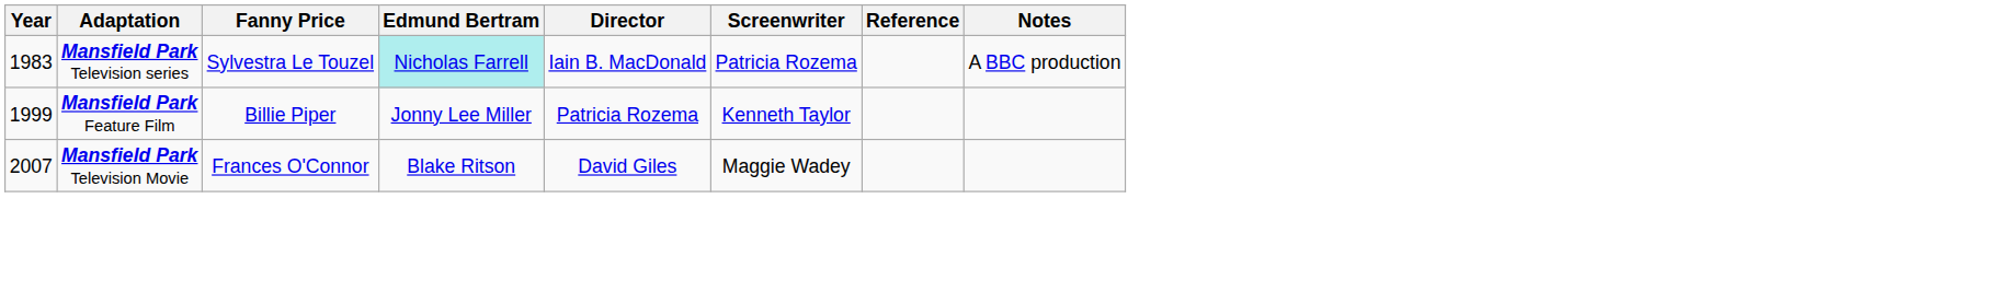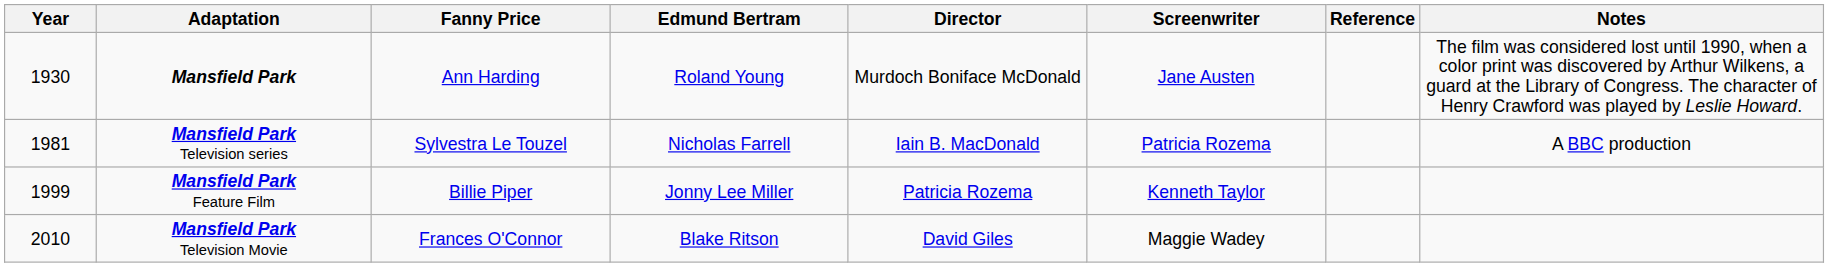+ row: 1930 | Mansfield Park | Ann Harding | Roland Young | Murdoch Boniface McDonald | Jane Austen | The film was considered lost until 1990, when a color print was discovered by Arthur Wilkens, a guard at the Library of Congress. The character of Henry Crawford was played by Leslie Howard.
Mansfield Park Television series | Year: 1983 -> 1981
Mansfield Park Television series | Edmund Bertram: paleturquoise background -> no background
Mansfield Park Television Movie | Year: 2007 -> 2010
